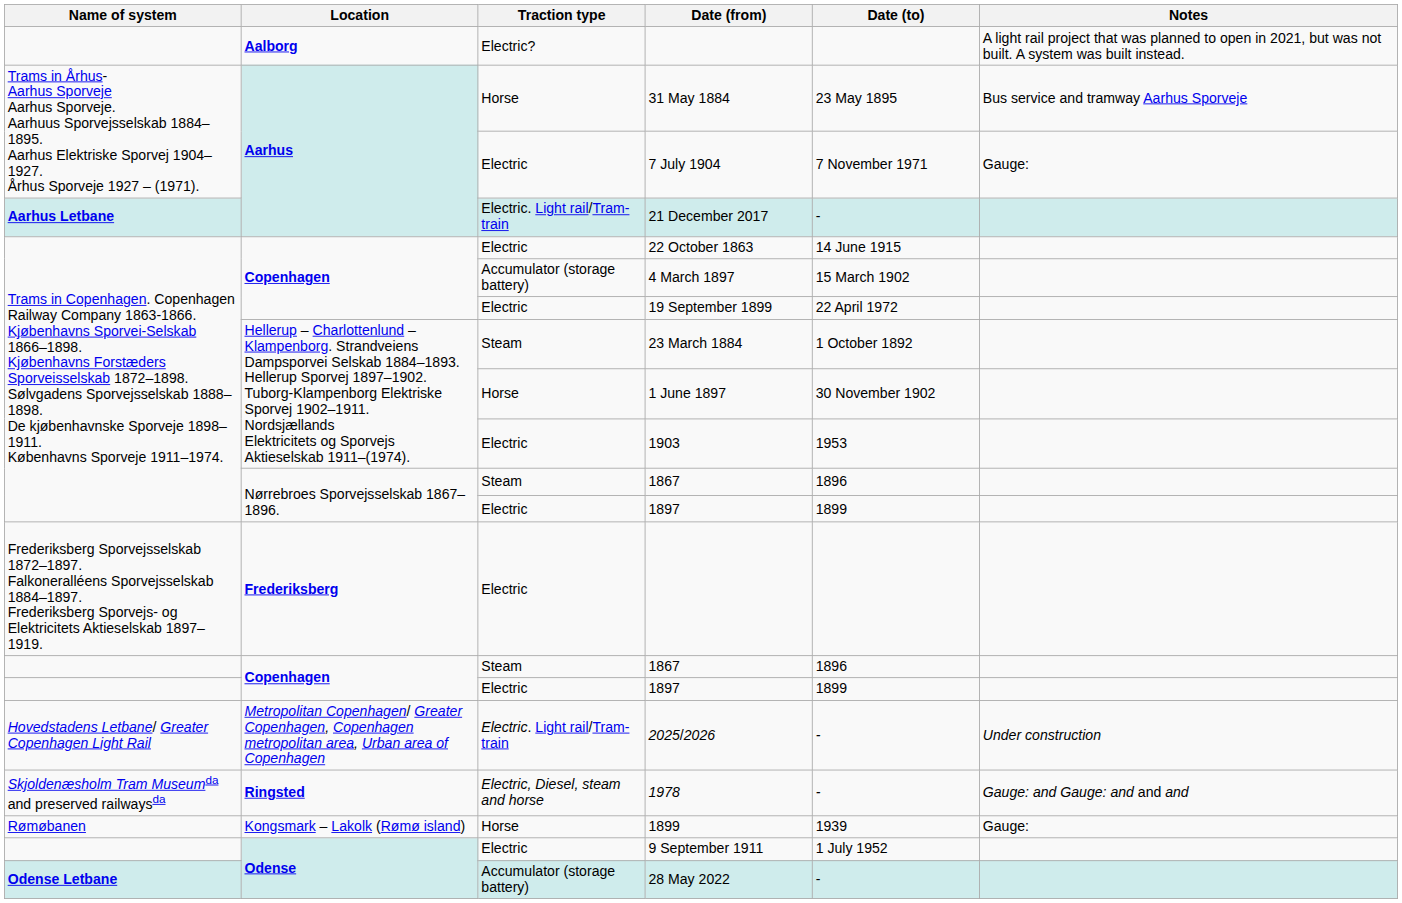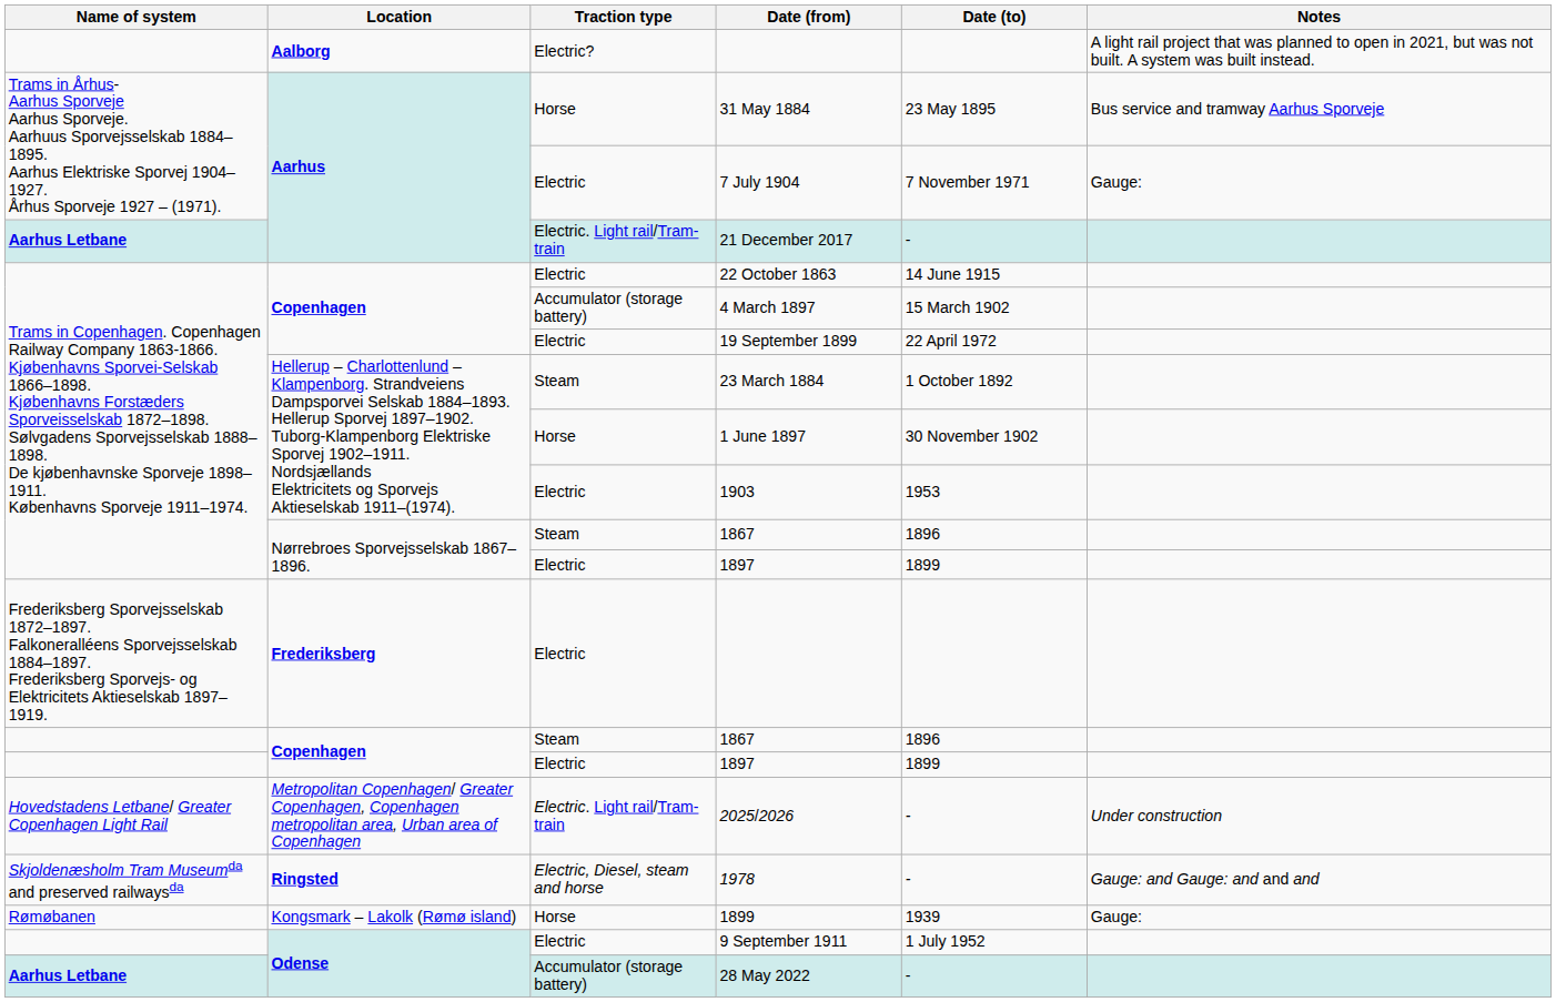28 May 2022 | Name of system: Odense Letbane -> Aarhus Letbane
